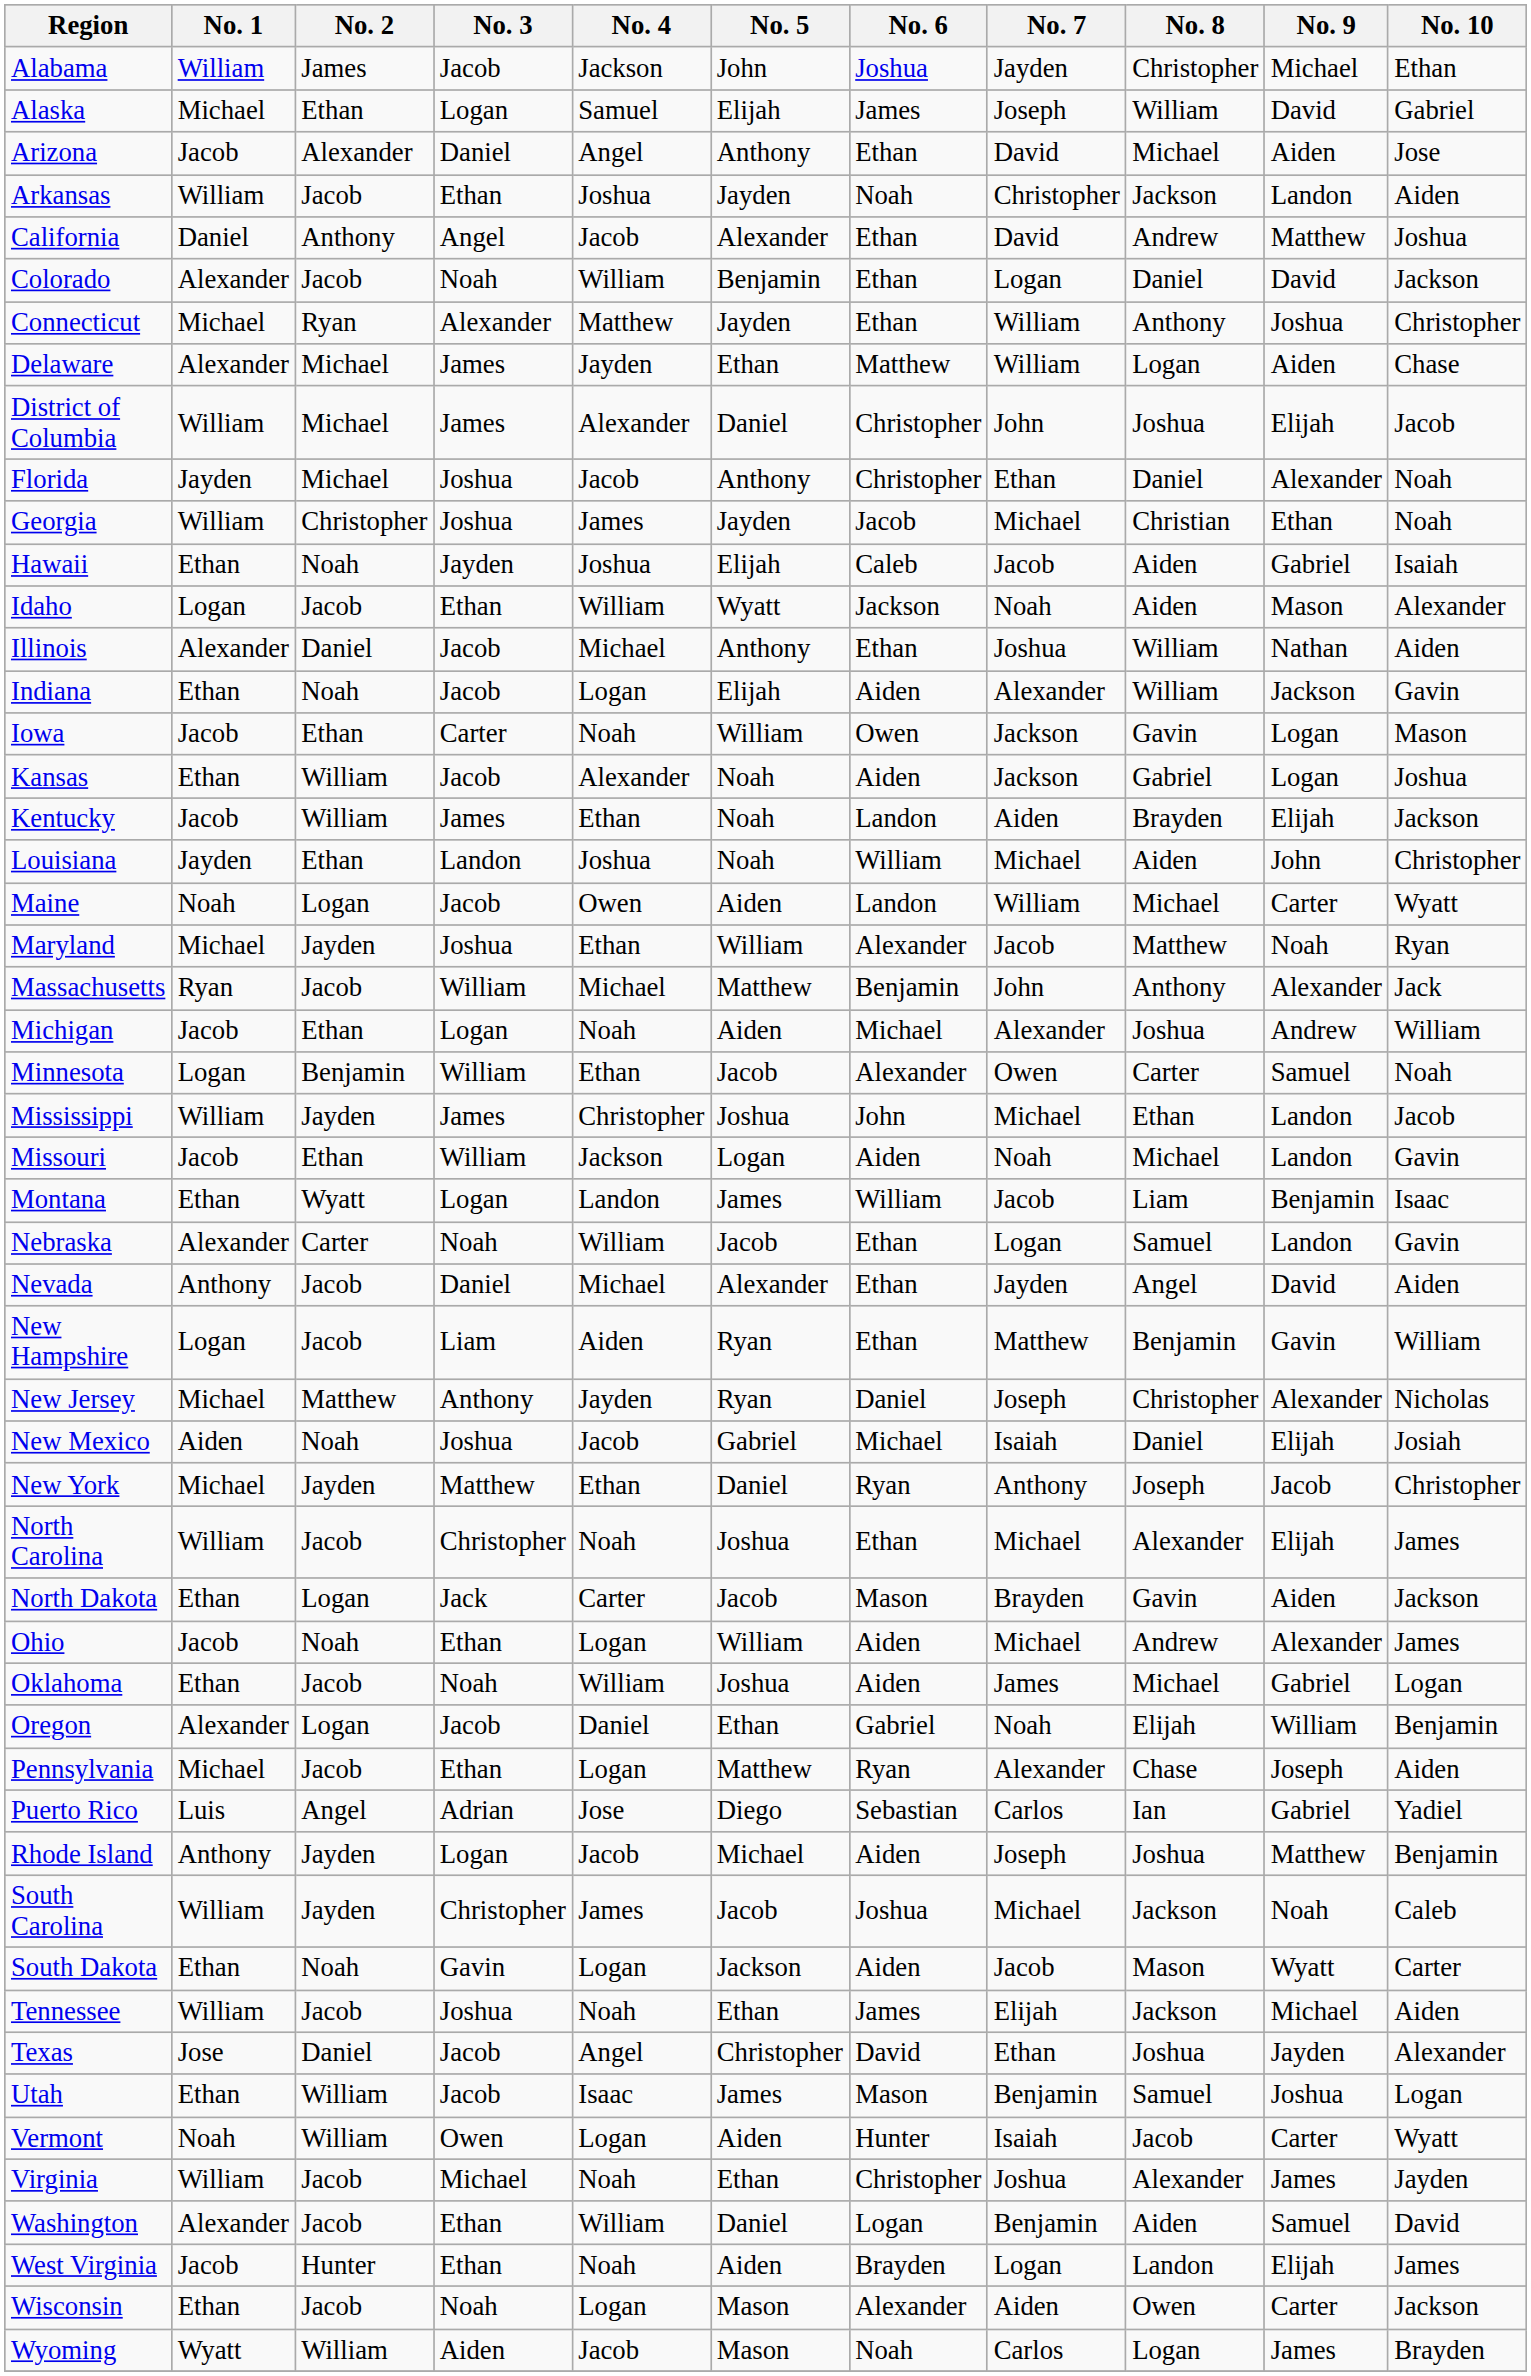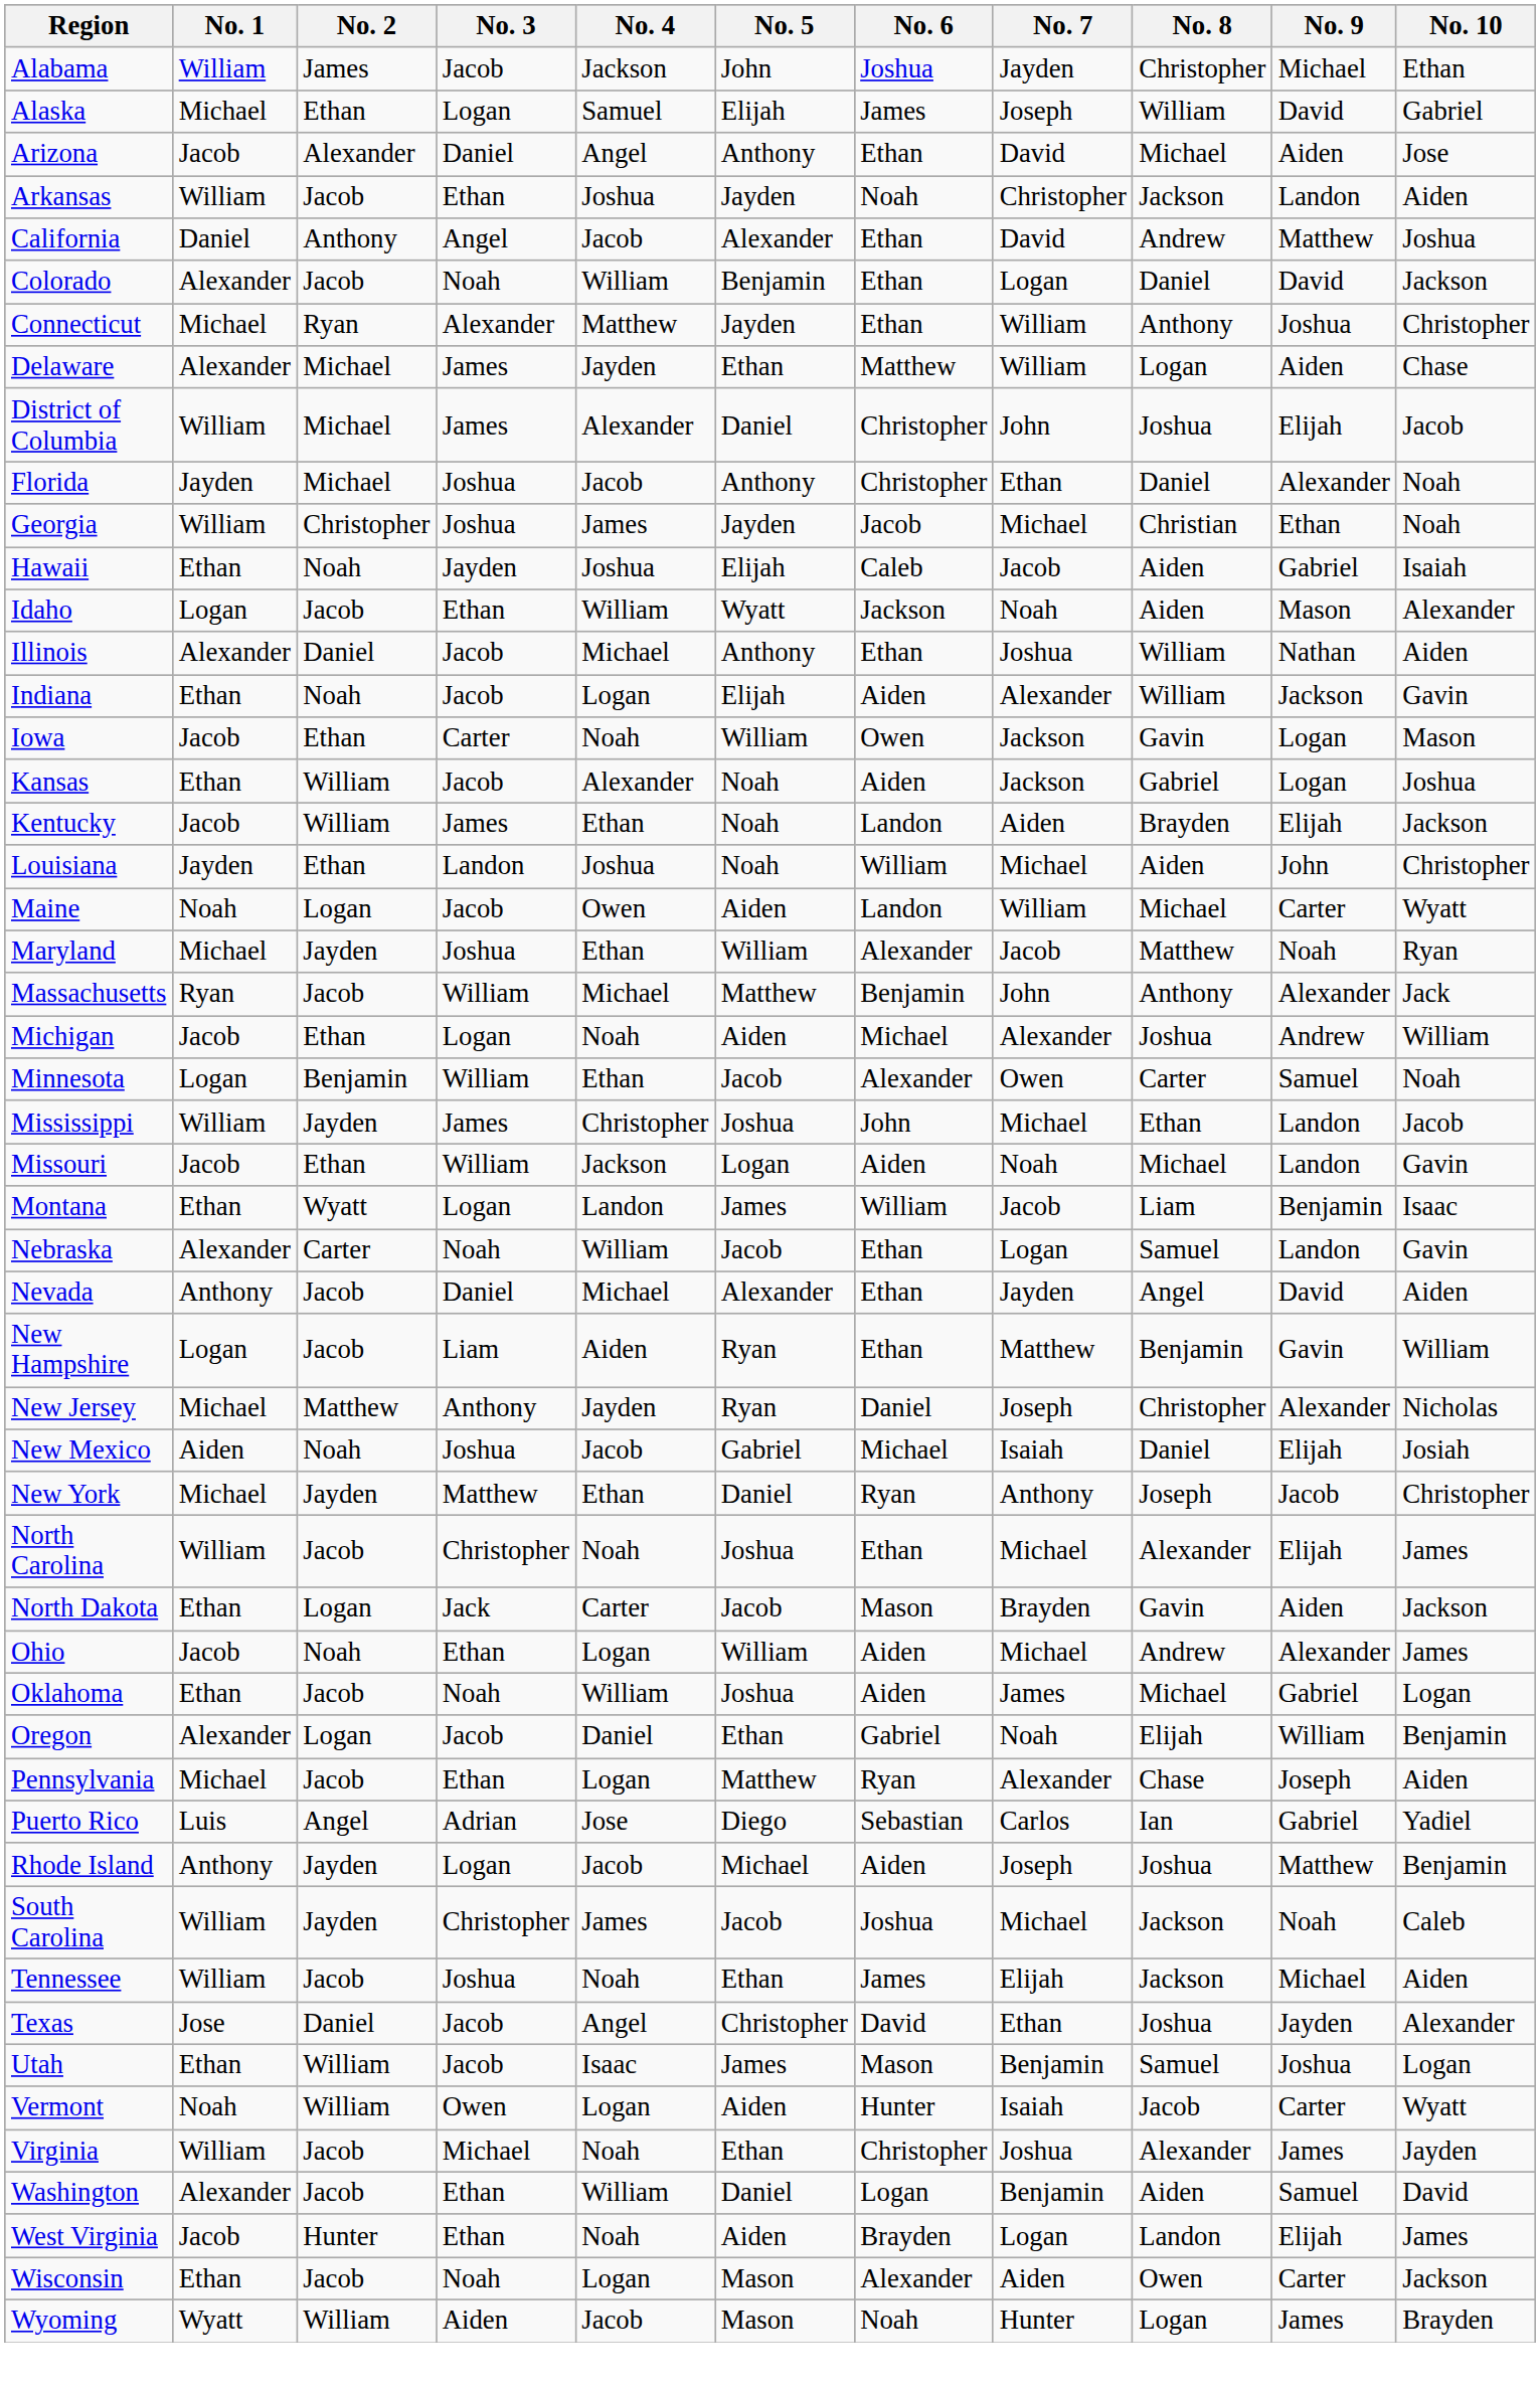- row: South Dakota | Ethan | Noah | Gavin | Logan | Jackson | Aiden | Jacob | Mason | Wyatt | Carter
Wyoming | No. 7: Carlos -> Hunter
